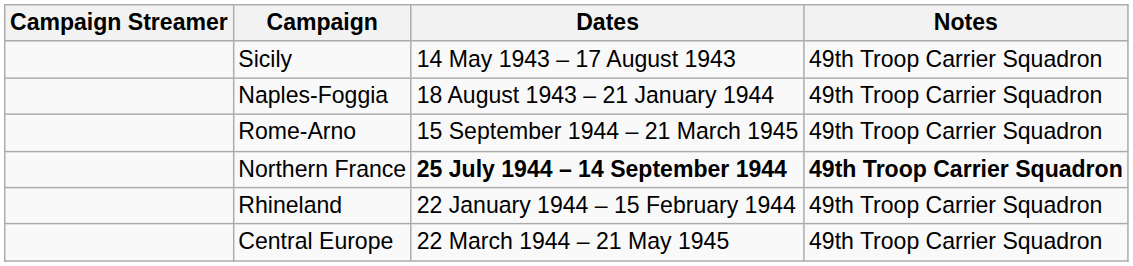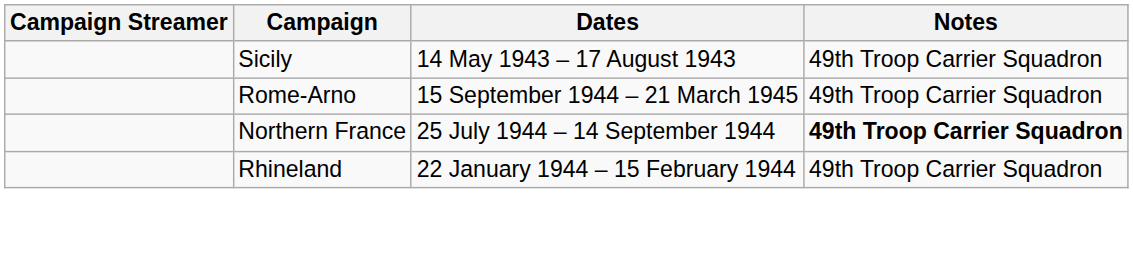- row: Naples-Foggia | 18 August 1943 – 21 January 1944 | 49th Troop Carrier Squadron
Northern France | Dates: bold -> normal
- row: Central Europe | 22 March 1944 – 21 May 1945 | 49th Troop Carrier Squadron
